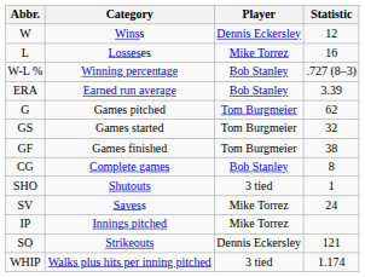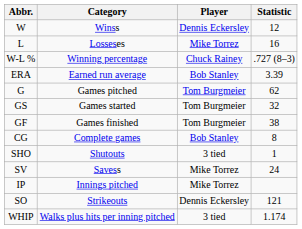W-L % | Player: Bob Stanley -> Chuck Rainey
